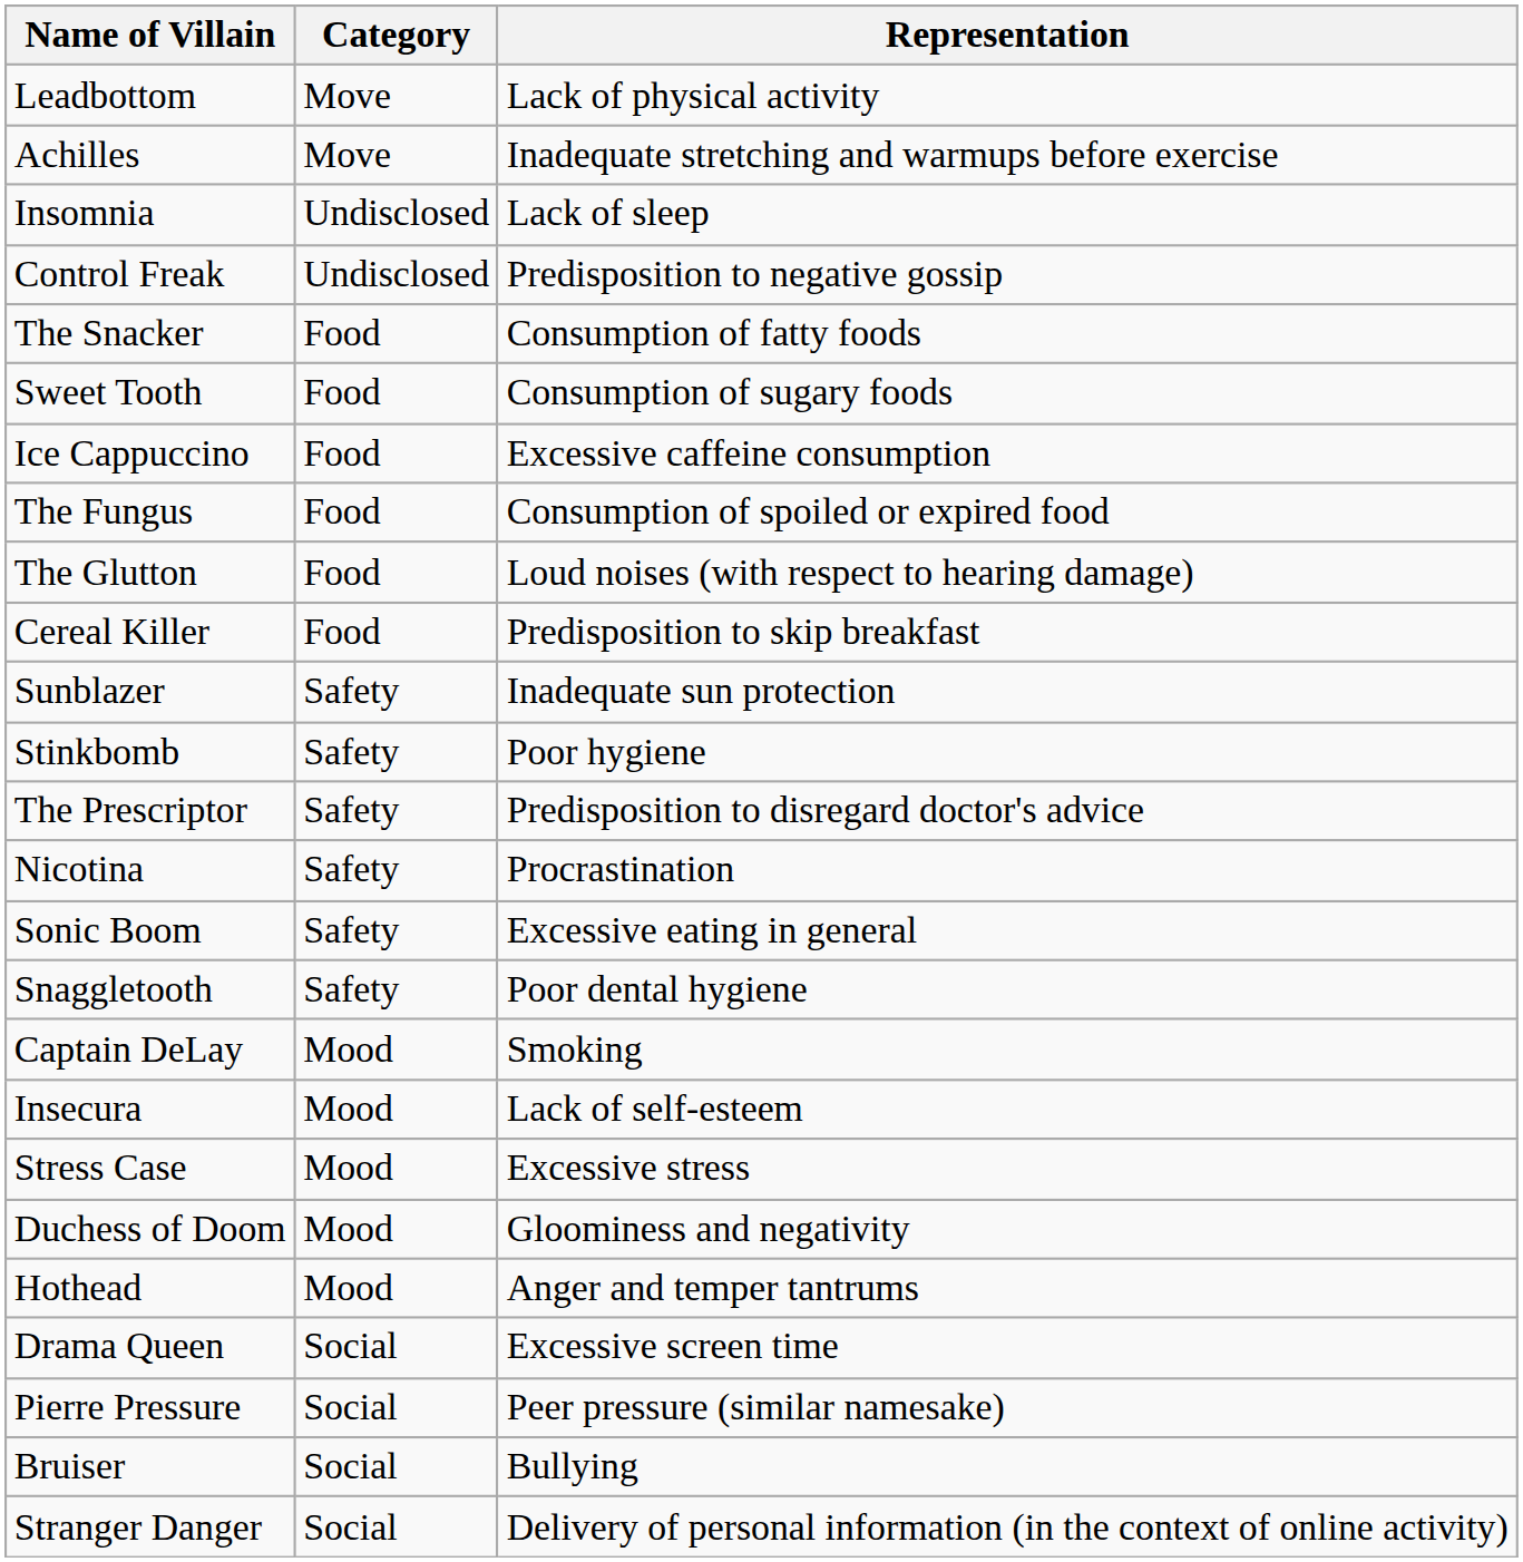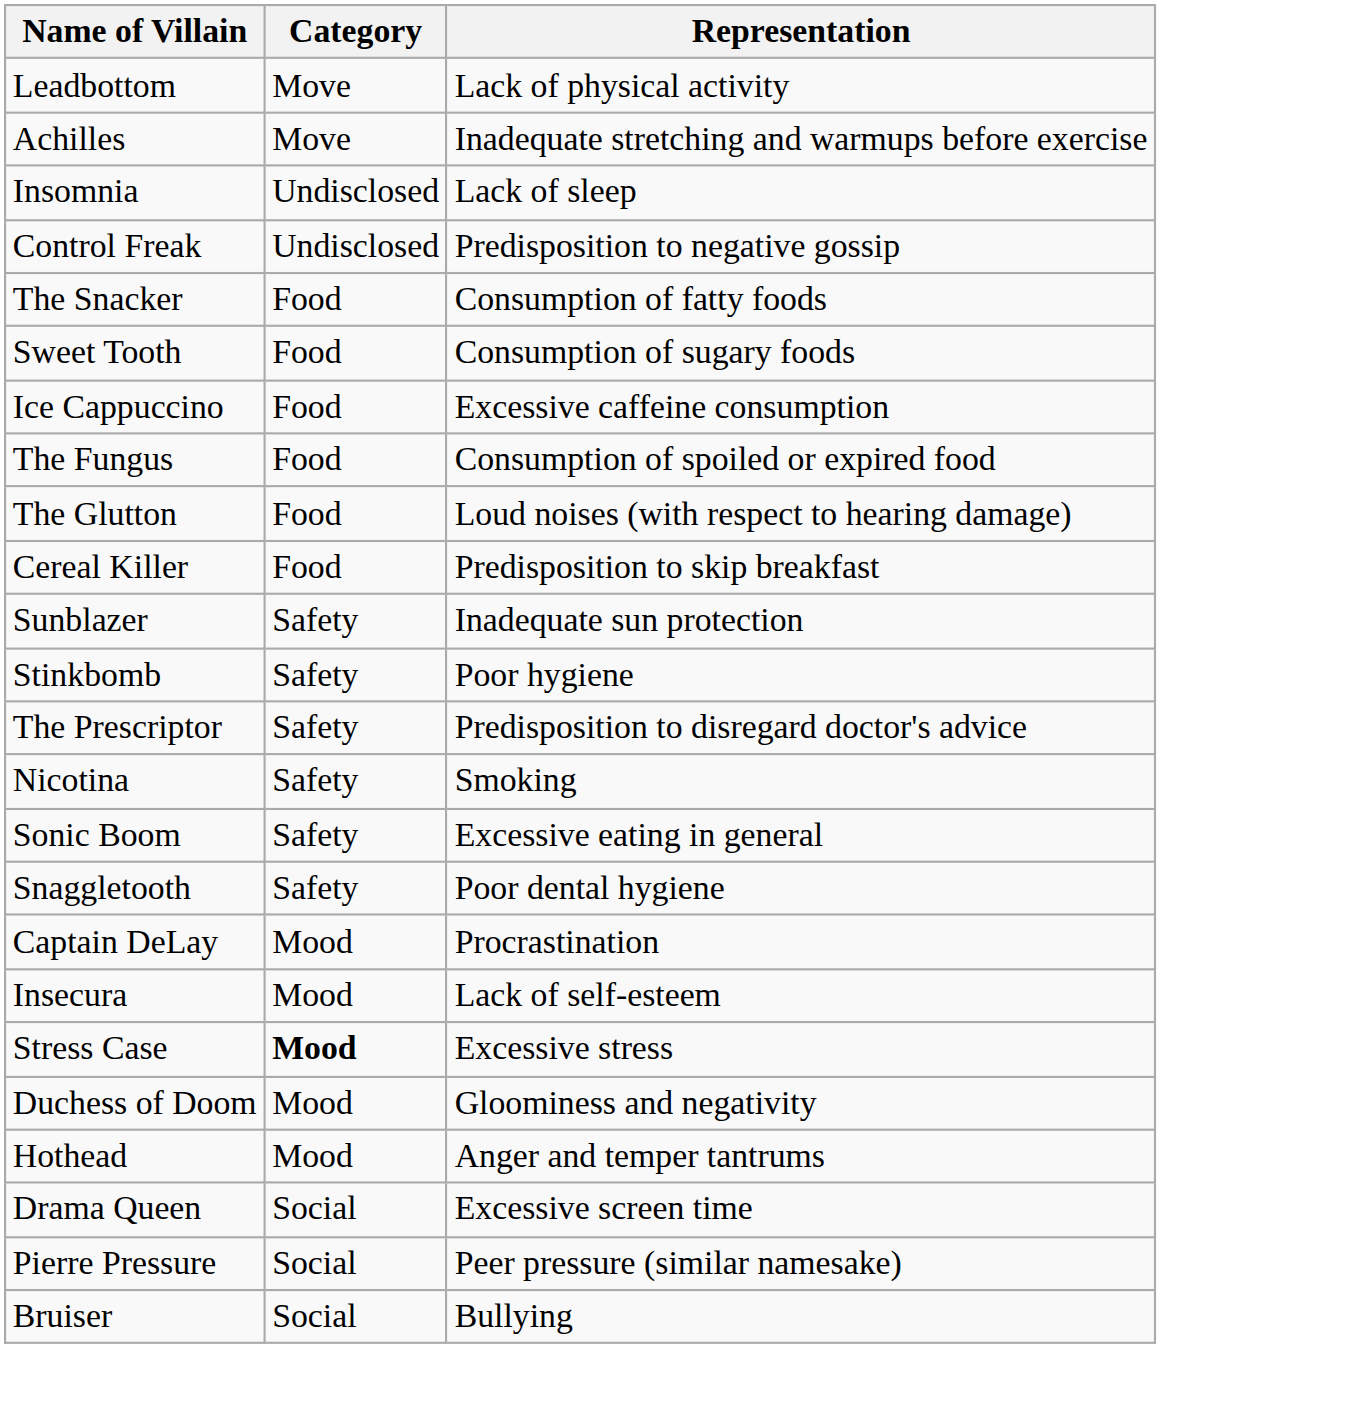Nicotina | Representation: Procrastination -> Smoking
Captain DeLay | Representation: Smoking -> Procrastination
Stress Case | Category: normal -> bold
- row: Stranger Danger | Social | Delivery of personal information (in the context of online activity)
